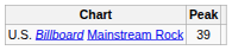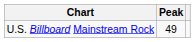U.S. Billboard Mainstream Rock | Peak: 39 -> 49
